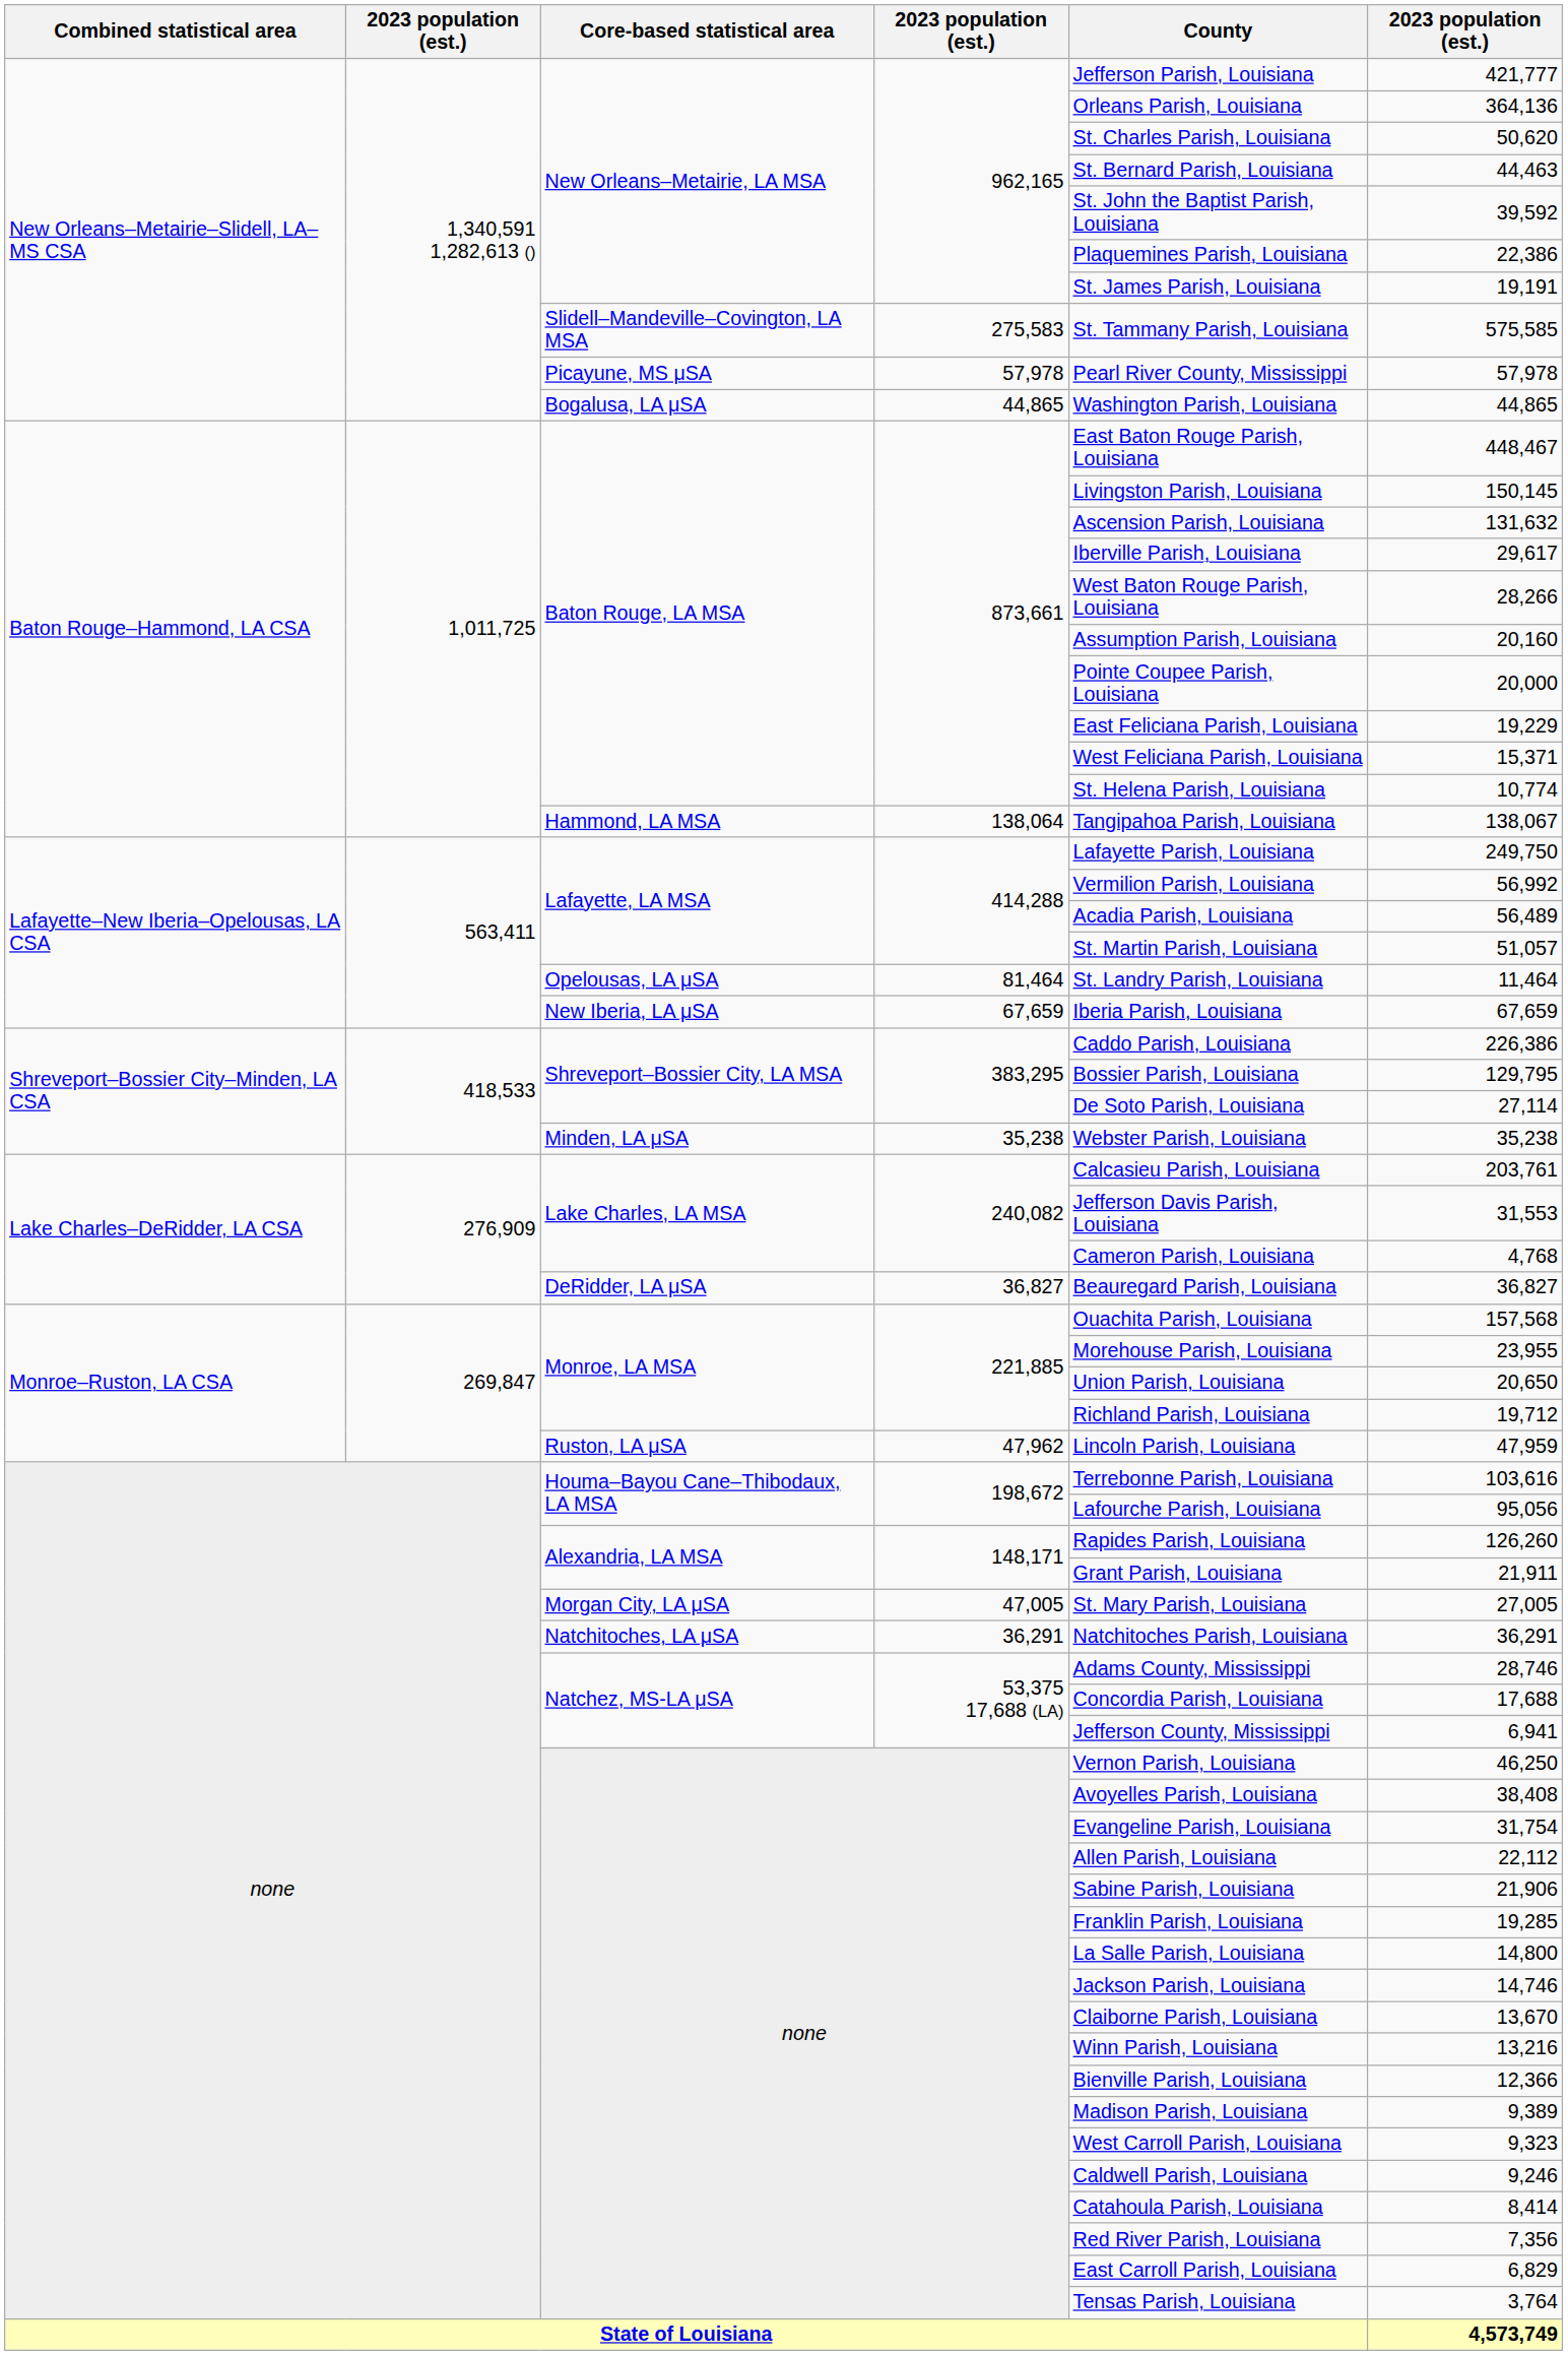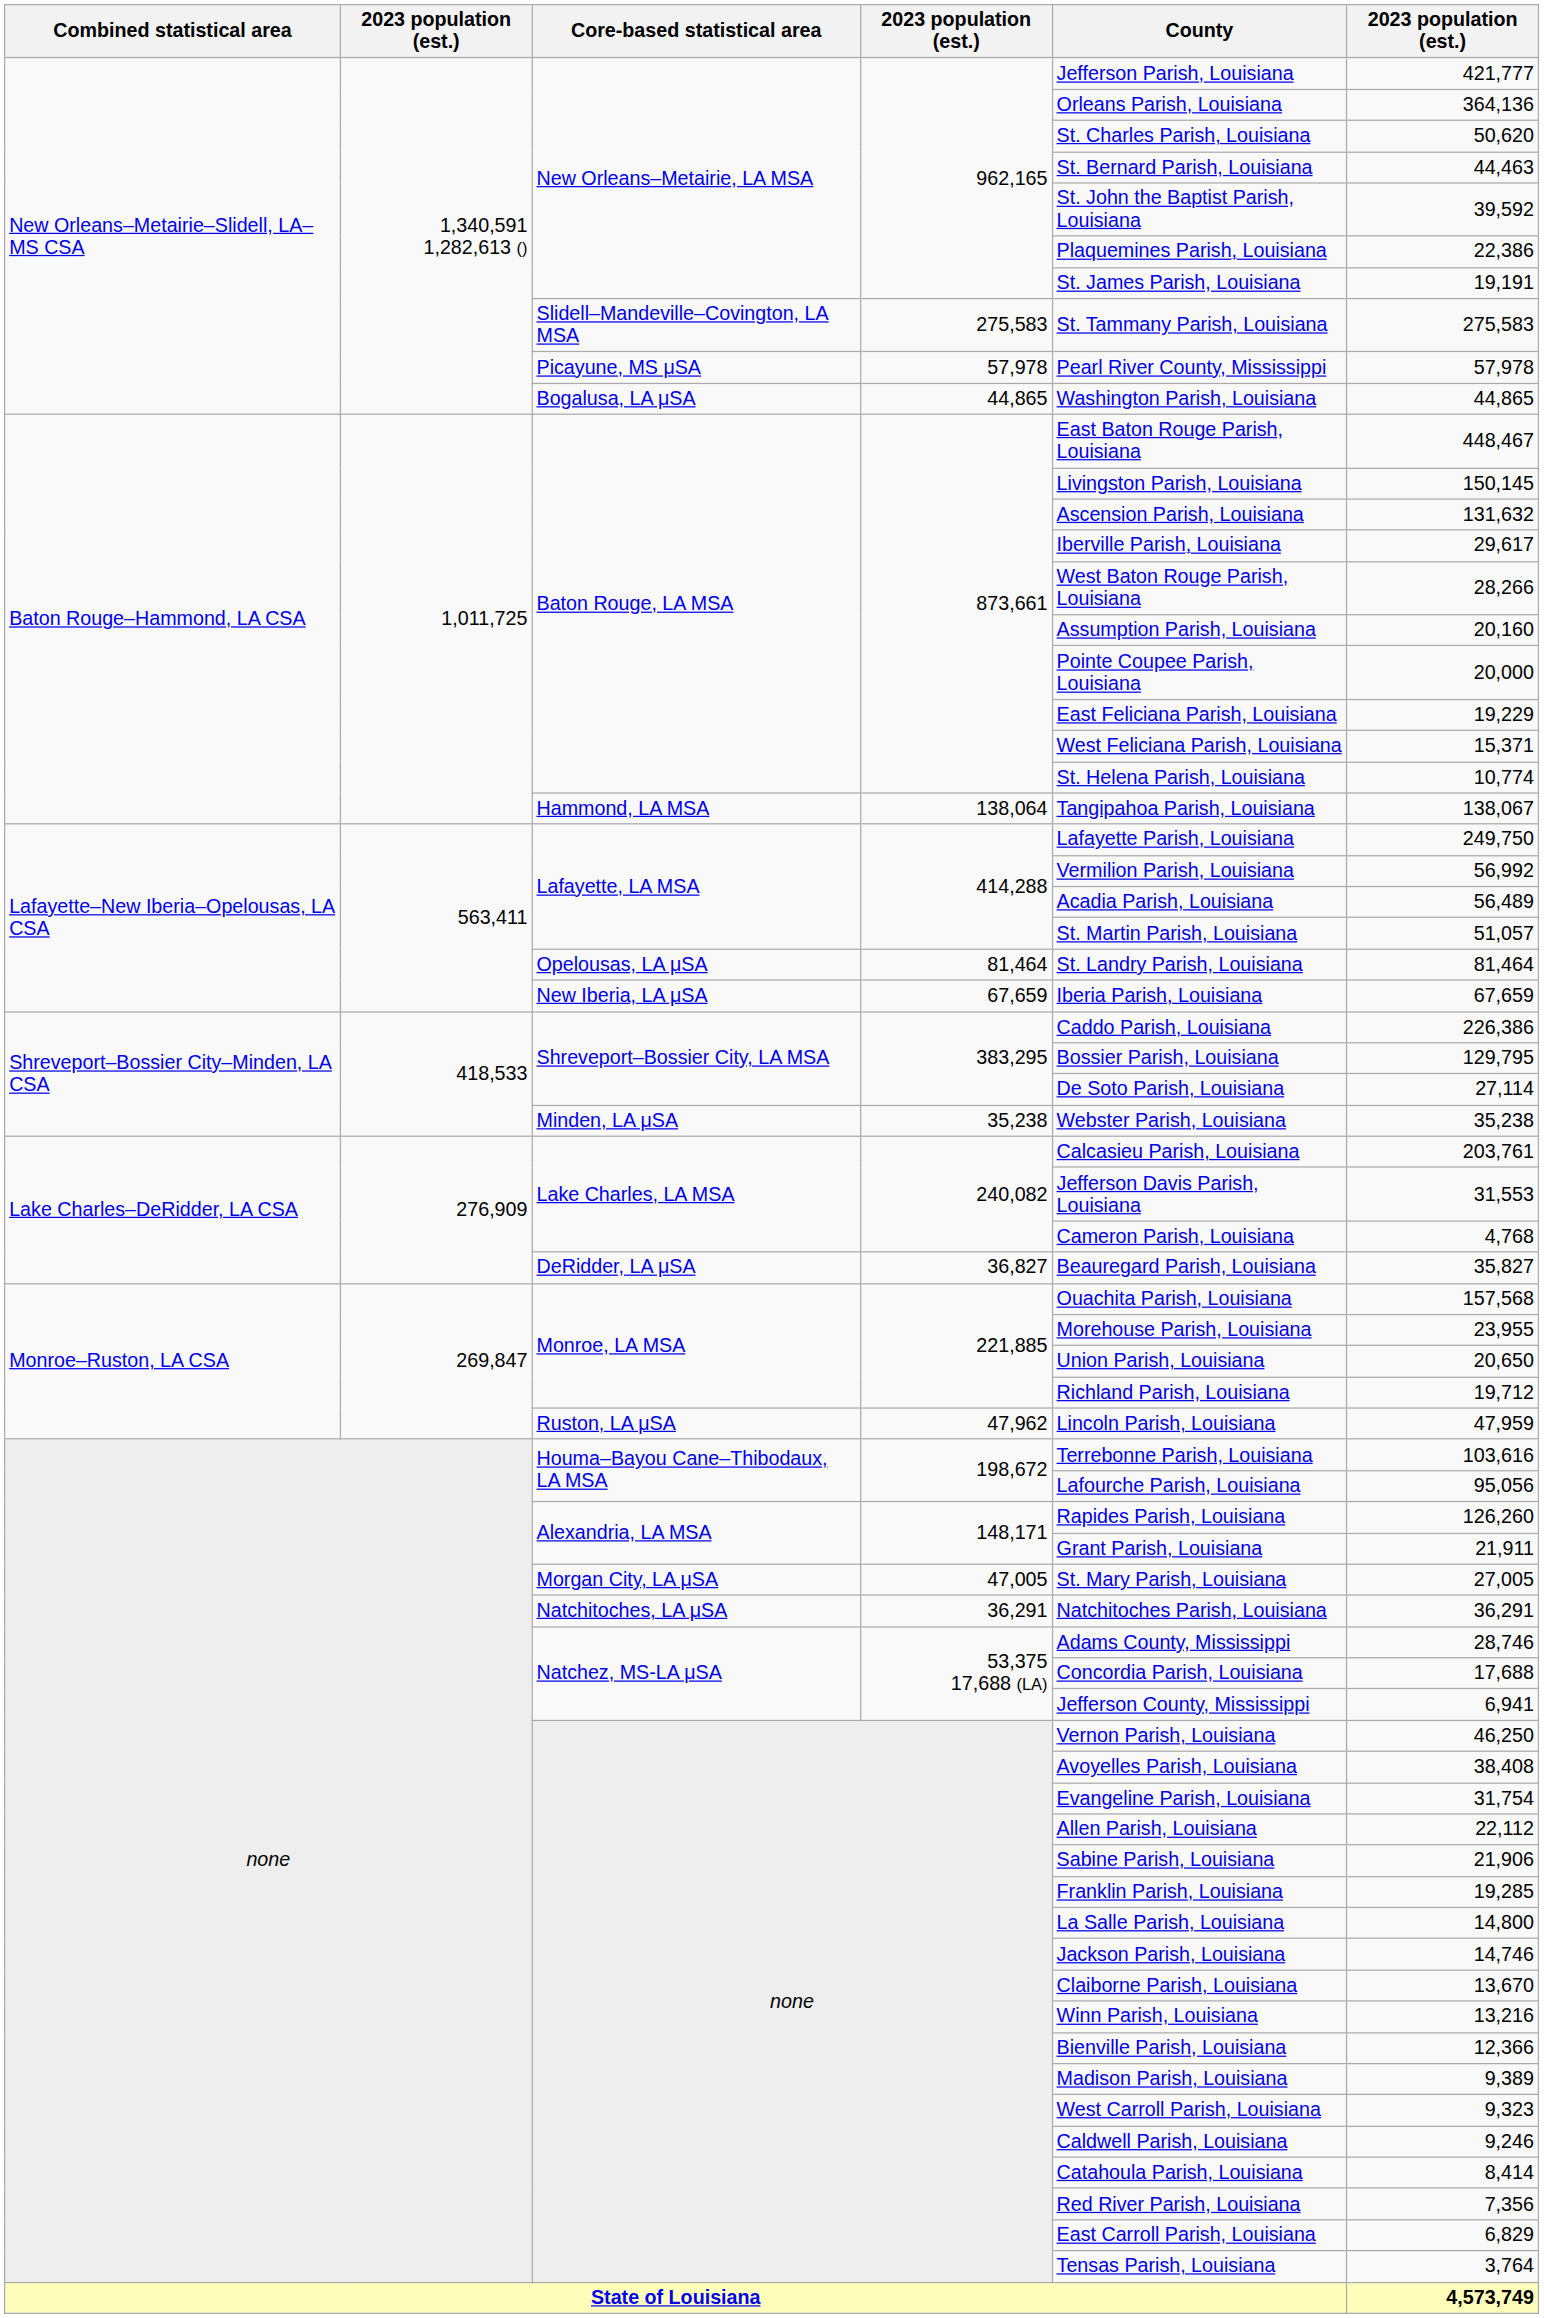Slidell–Mandeville–Covington, LA MSA | column 6: 575,585 -> 275,583
Opelousas, LA μSA | column 6: 11,464 -> 81,464
DeRidder, LA μSA | column 6: 36,827 -> 35,827
